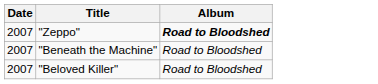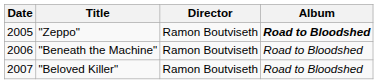+ column: Director | Ramon Boutviseth | Ramon Boutviseth | Ramon Boutviseth
"Zeppo" | Date: 2007 -> 2005
"Beneath the Machine" | Date: 2007 -> 2006
